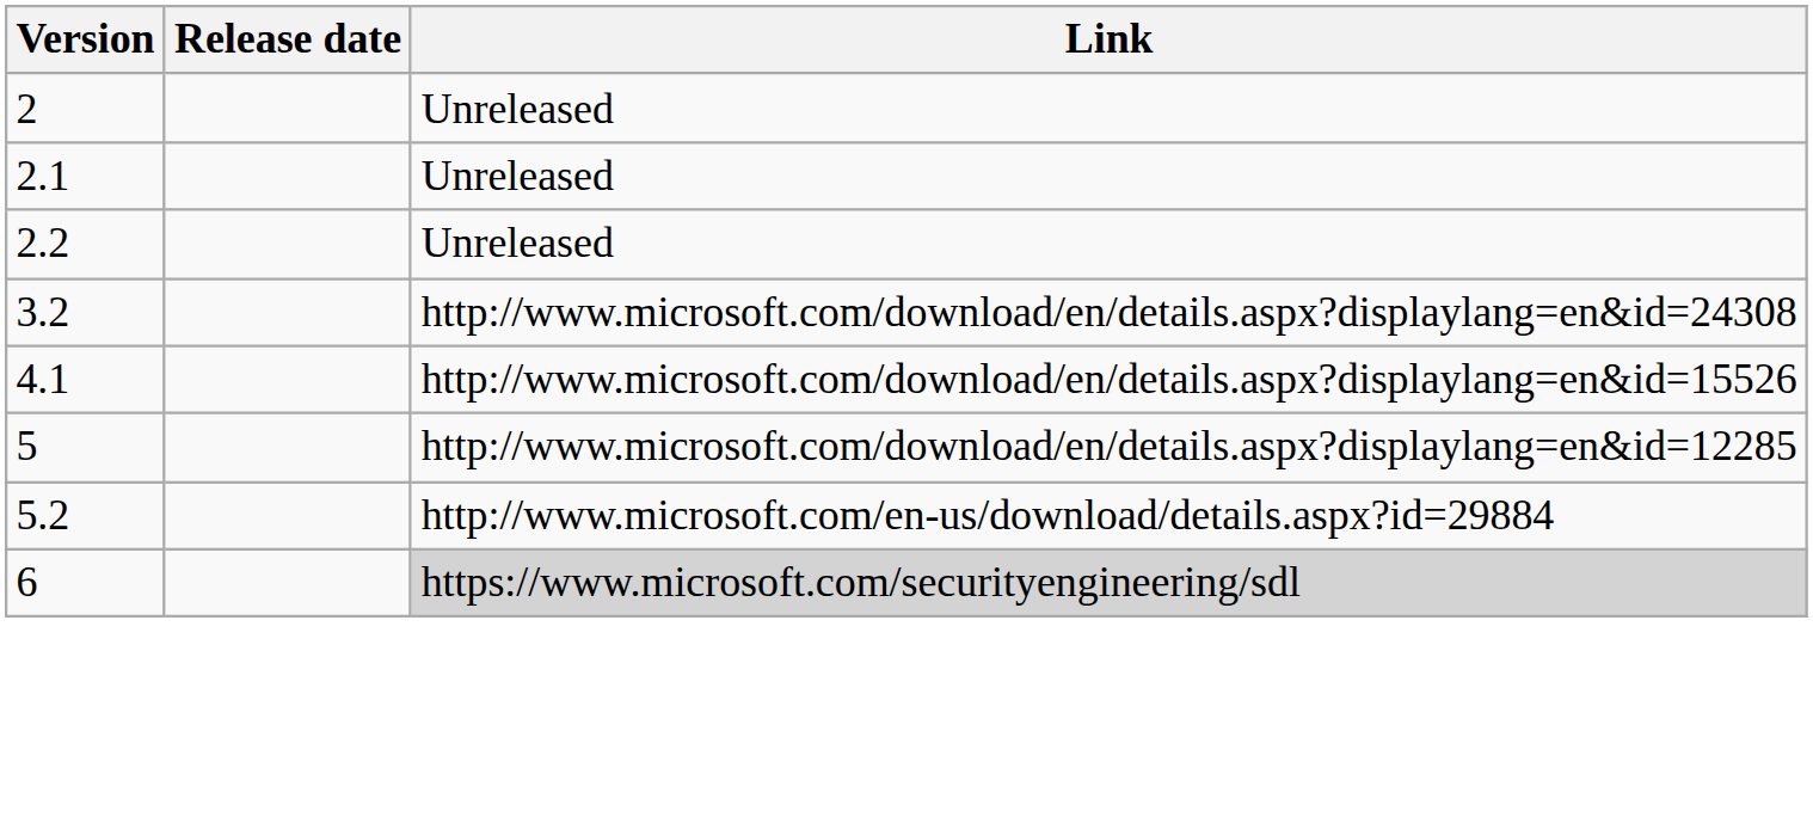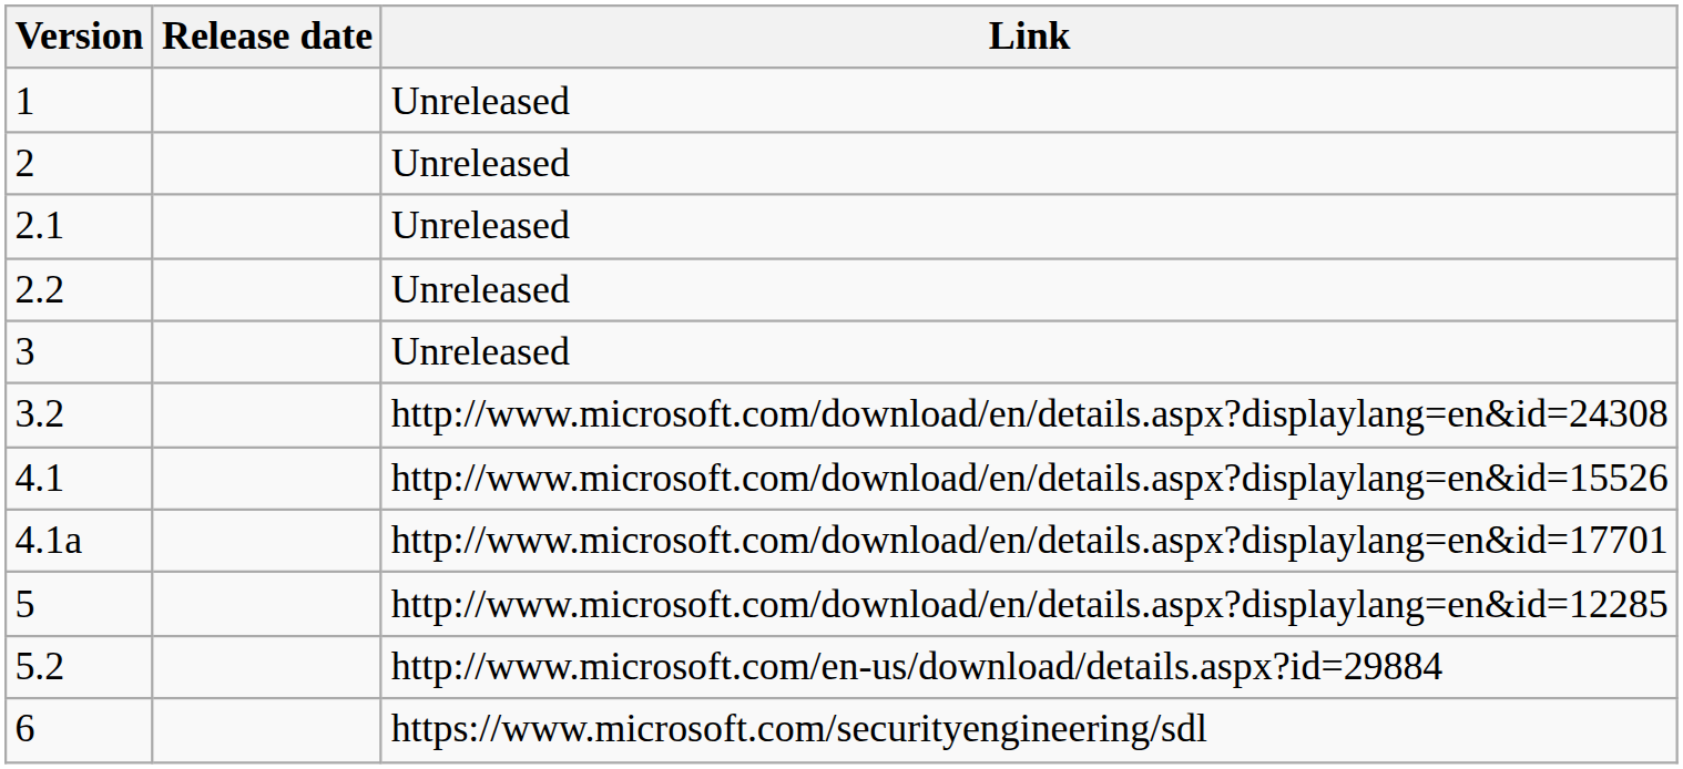+ row: 1 | Unreleased
+ row: 3 | Unreleased
+ row: 4.1a | http://www.microsoft.com/download/en/details.aspx?displaylang=en&id=17701
6 | Link: lightgrey background -> no background
